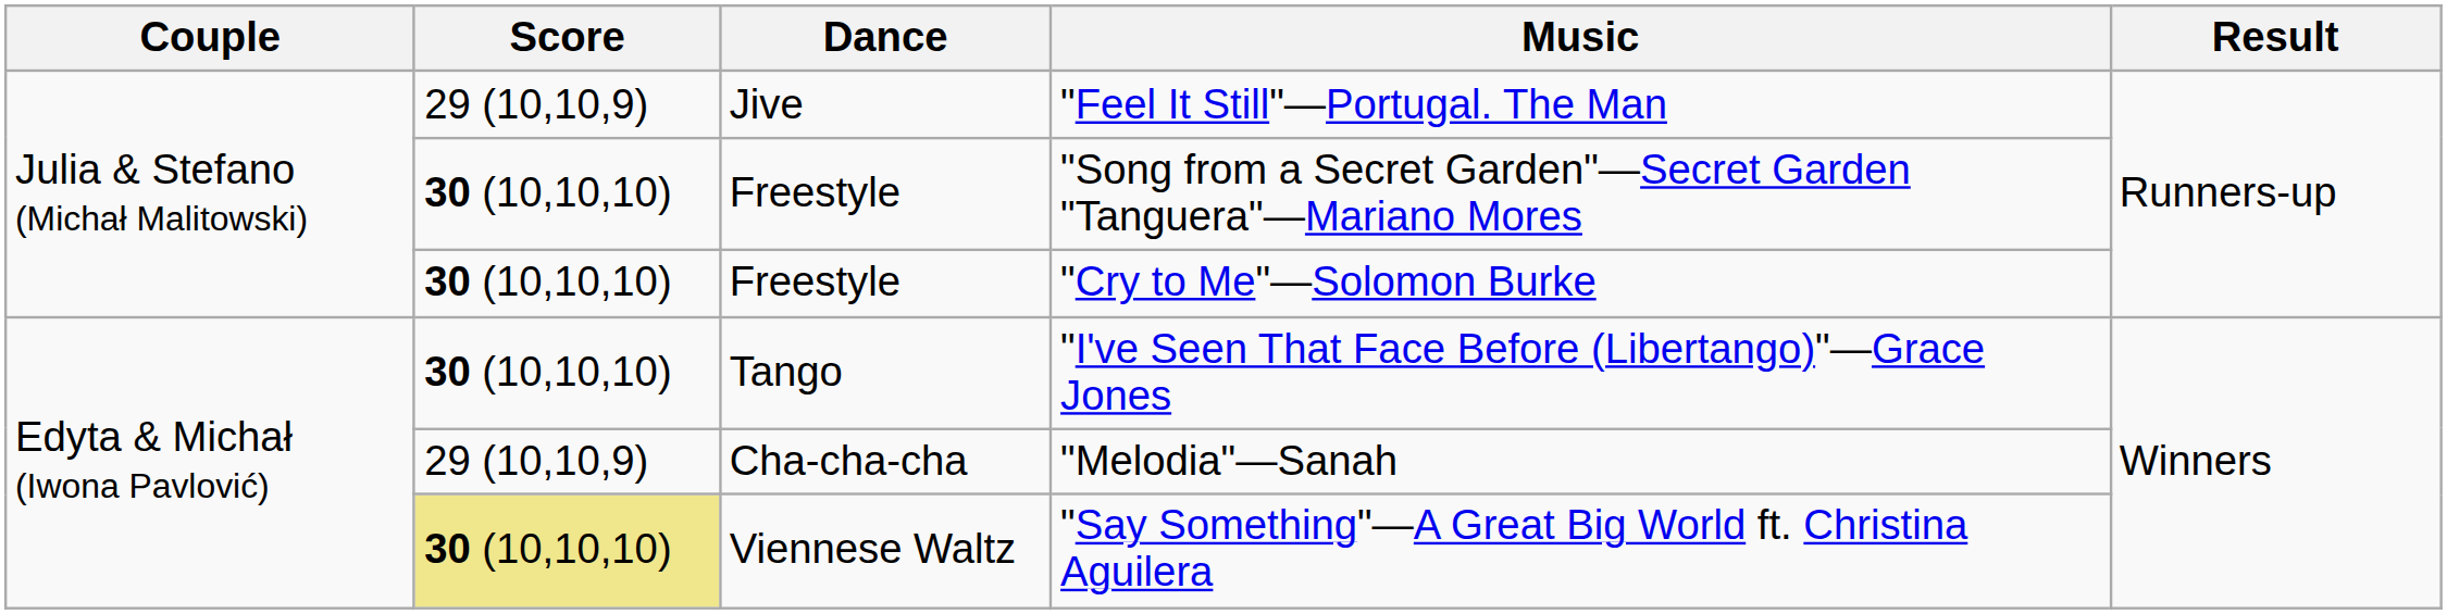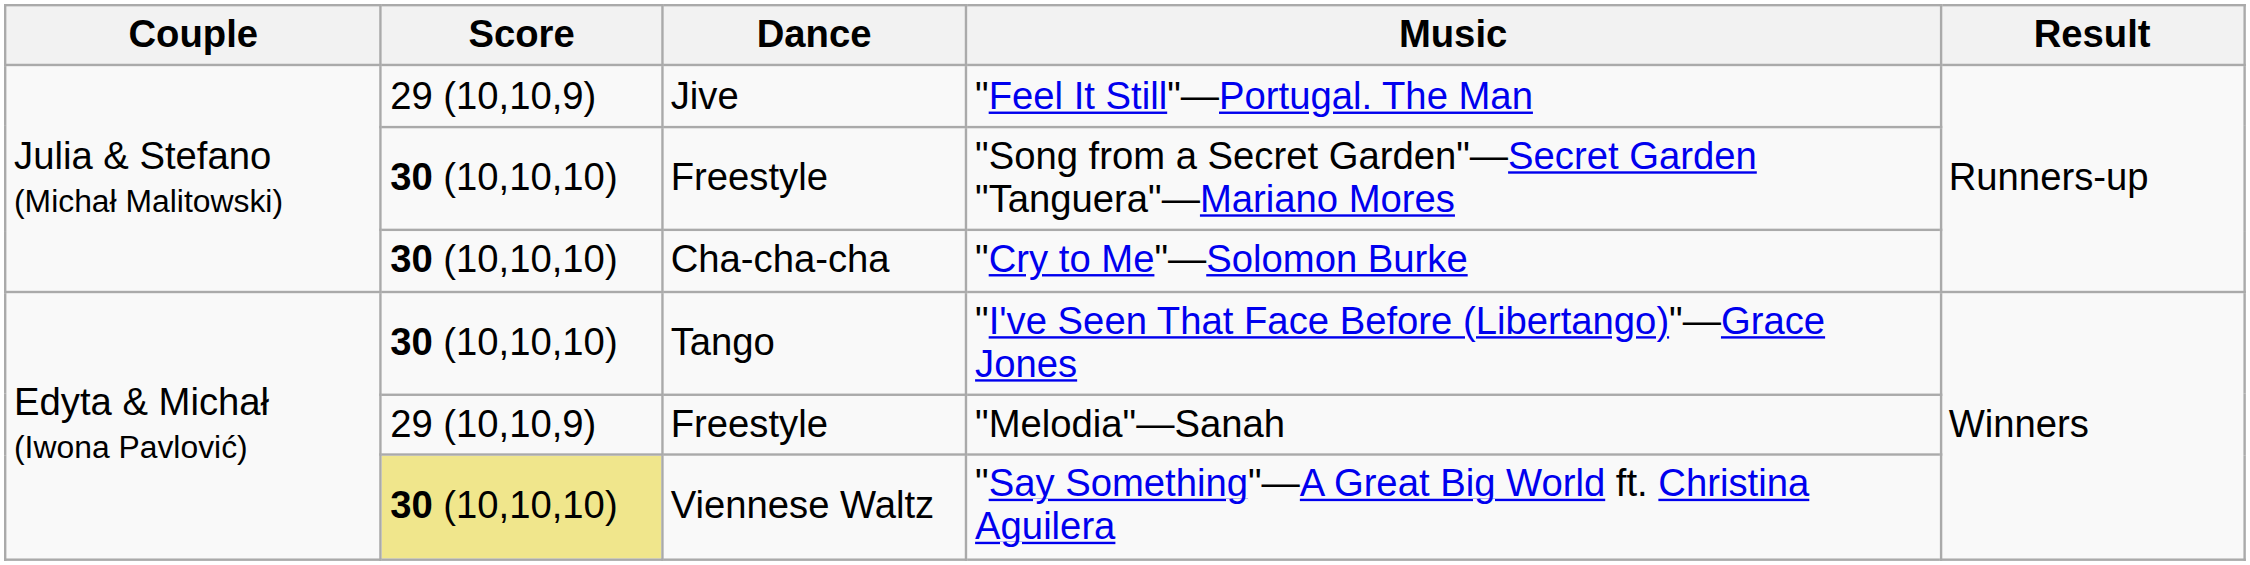"Cry to Me"—Solomon Burke | Dance: Freestyle -> Cha-cha-cha
"Melodia"—Sanah | Dance: Cha-cha-cha -> Freestyle
